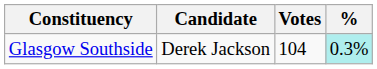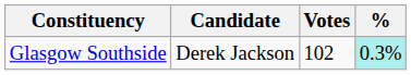Glasgow Southside | Votes: 104 -> 102
